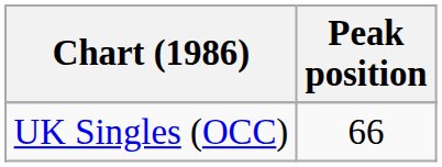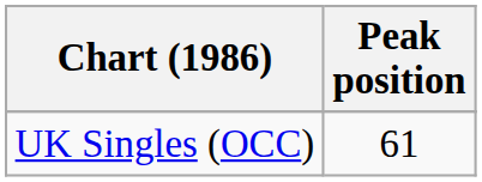UK Singles (OCC) | Peak position: 66 -> 61
